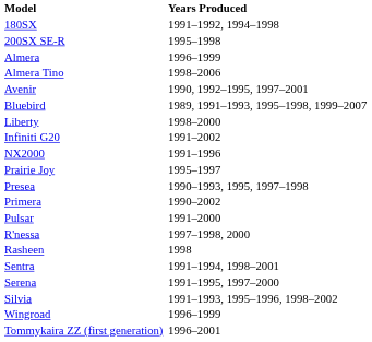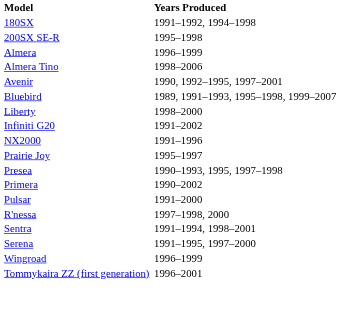- row: Rasheen | 1998
- row: Silvia | 1991–1993, 1995–1996, 1998–2002
